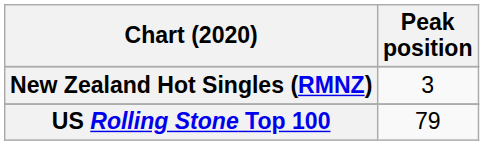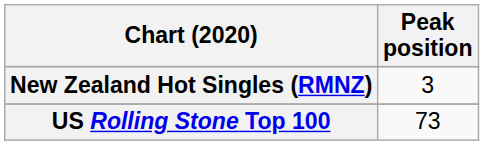US Rolling Stone Top 100 | Peak position: 79 -> 73
